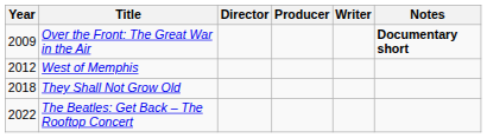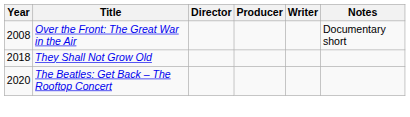Over the Front: The Great War in the Air | Year: 2009 -> 2008
Over the Front: The Great War in the Air | Notes: bold -> normal
- row: 2012 | West of Memphis
The Beatles: Get Back – The Rooftop Concert | Year: 2022 -> 2020
